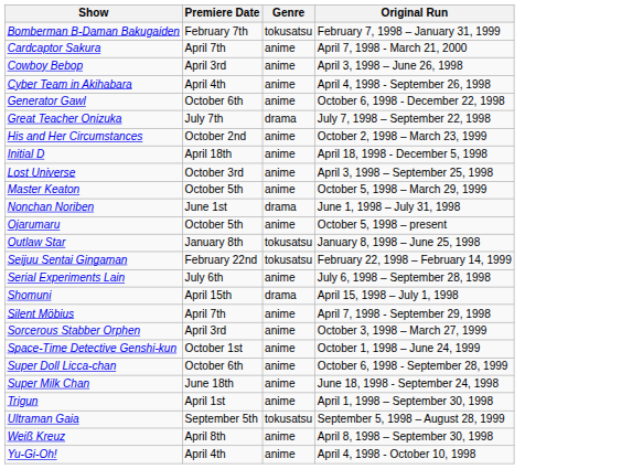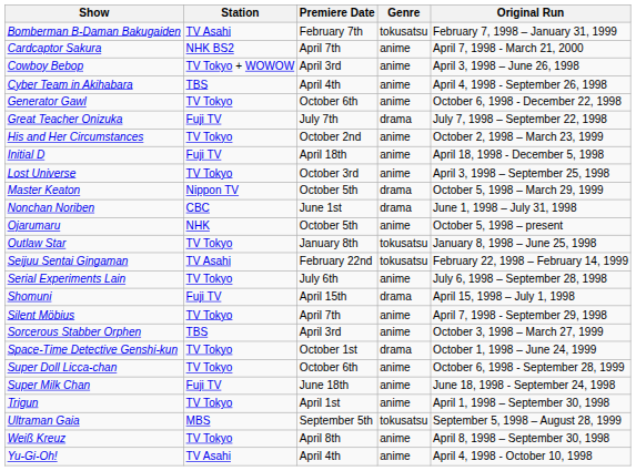+ column: Station | TV Asahi | NHK BS2 | TV Tokyo + WOWOW | TBS | TV Tokyo | Fuji TV | TV Tokyo | Fuji TV | TV Tokyo | Nippon TV | CBC | NHK | TV Tokyo | TV Asahi | TV Tokyo | Fuji TV | TV Tokyo | TBS | TV Tokyo | TV Tokyo | Fuji TV | TV Tokyo | MBS | TV Tokyo | TV Asahi
Master Keaton | Genre: anime -> drama
Space-Time Detective Genshi-kun | Genre: anime -> drama
